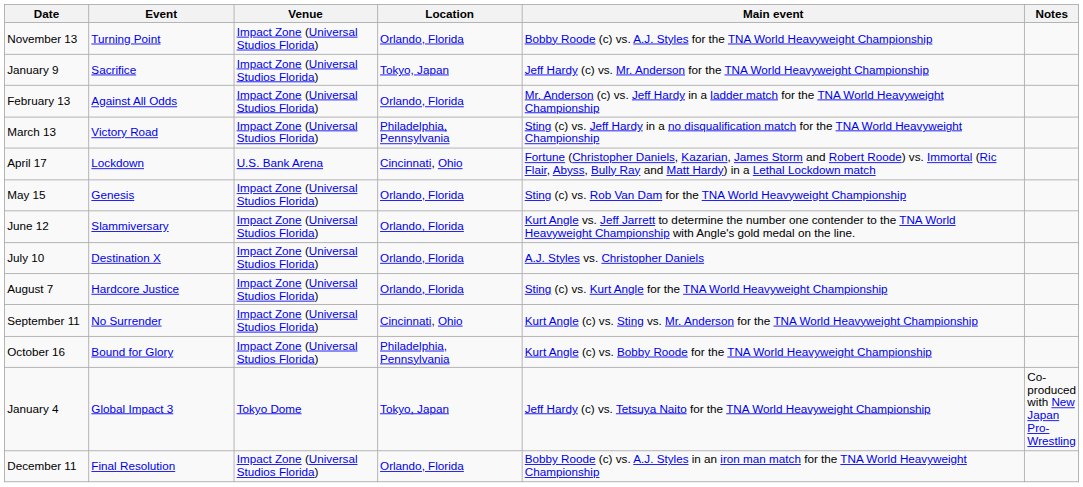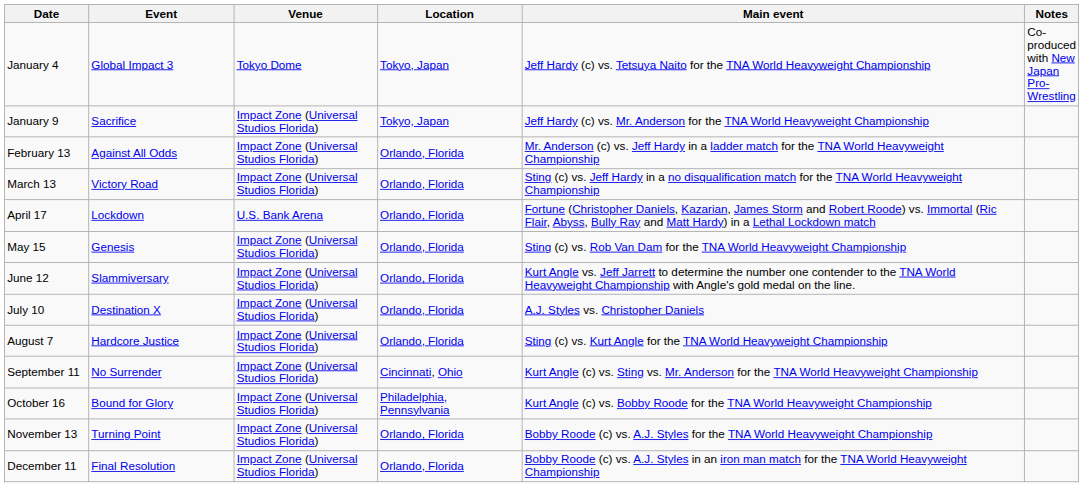rows swapped: January 4 <-> November 13
March 13 | Location: Philadelphia, Pennsylvania -> Orlando, Florida
April 17 | Location: Cincinnati, Ohio -> Orlando, Florida
